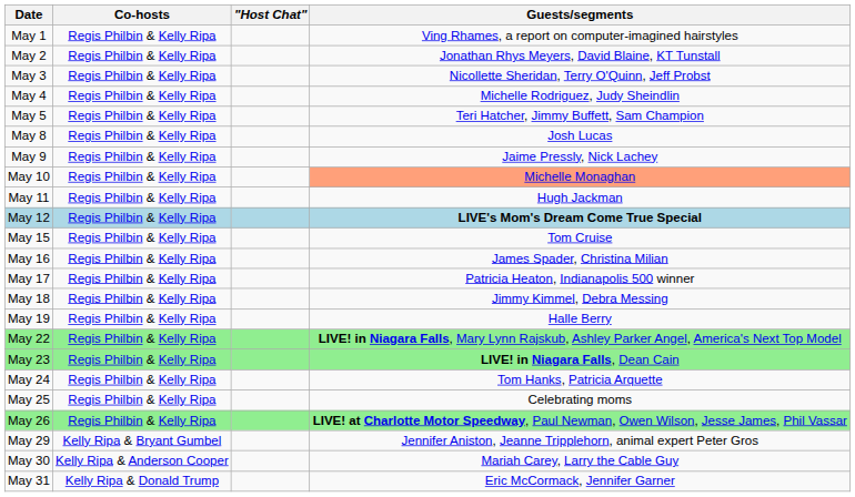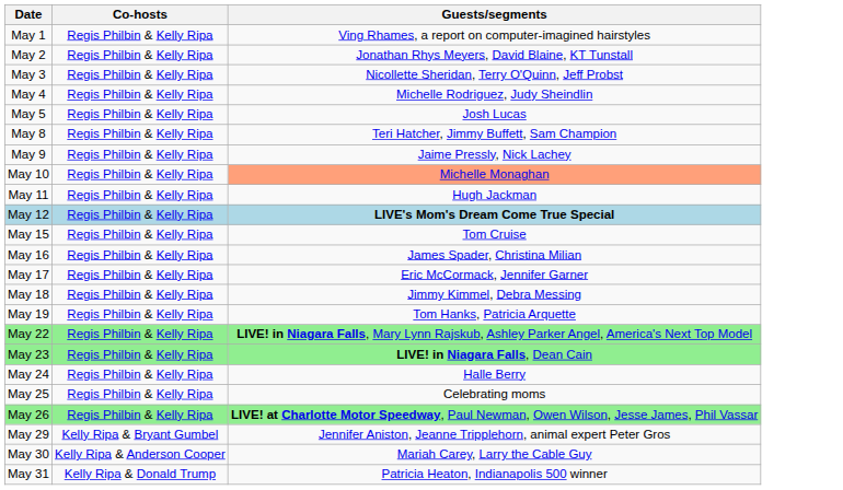- column: "Host Chat"
May 5 | Guests/segments: Teri Hatcher, Jimmy Buffett, Sam Champion -> Josh Lucas
May 8 | Guests/segments: Josh Lucas -> Teri Hatcher, Jimmy Buffett, Sam Champion
May 17 | Guests/segments: Patricia Heaton, Indianapolis 500 winner -> Eric McCormack, Jennifer Garner
May 19 | Guests/segments: Halle Berry -> Tom Hanks, Patricia Arquette
May 24 | Guests/segments: Tom Hanks, Patricia Arquette -> Halle Berry
May 31 | Guests/segments: Eric McCormack, Jennifer Garner -> Patricia Heaton, Indianapolis 500 winner
